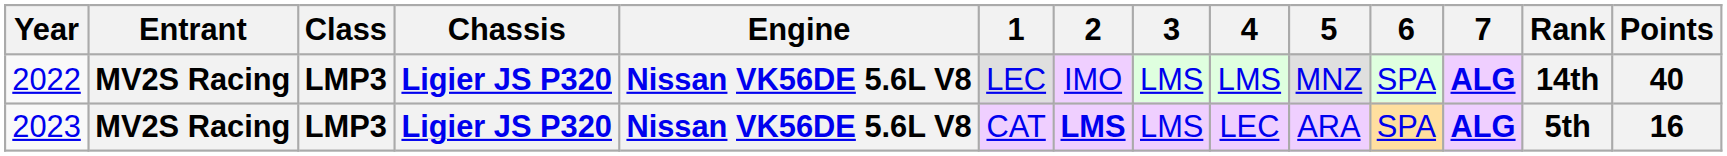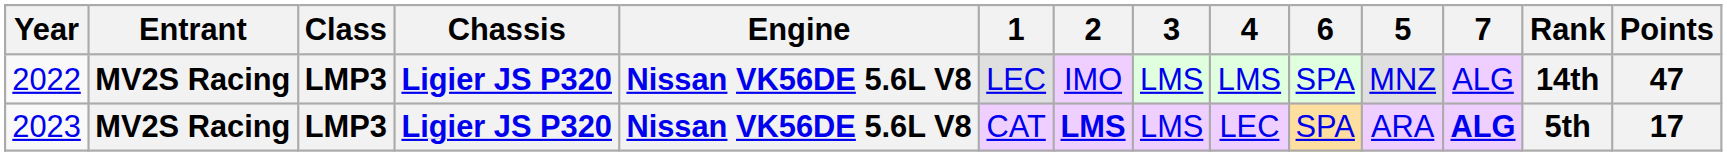columns swapped: 5 <-> 6
2022 | 7: bold -> normal
2022 | Points: 40 -> 47
2023 | Points: 16 -> 17
